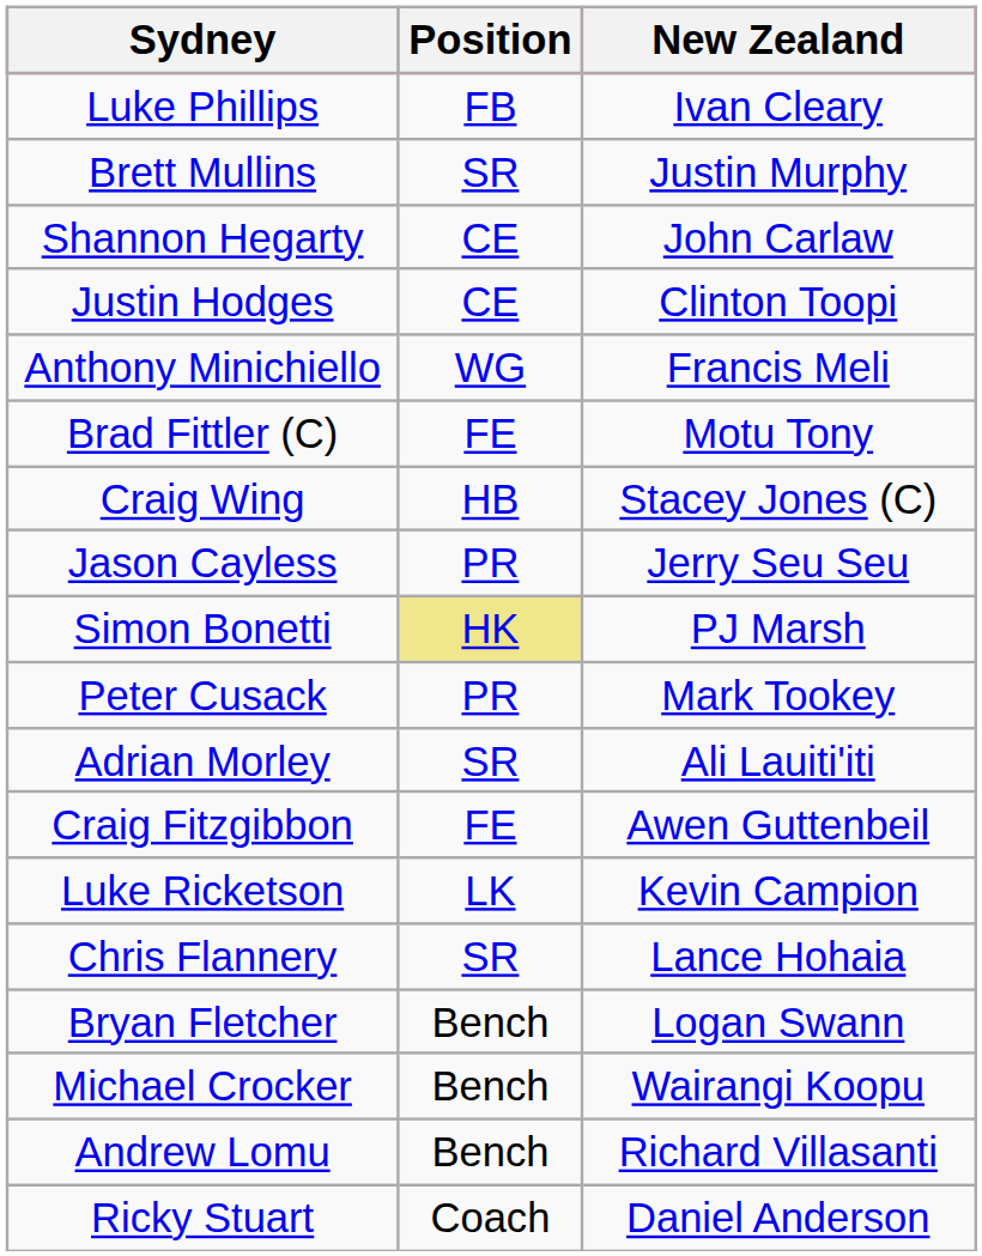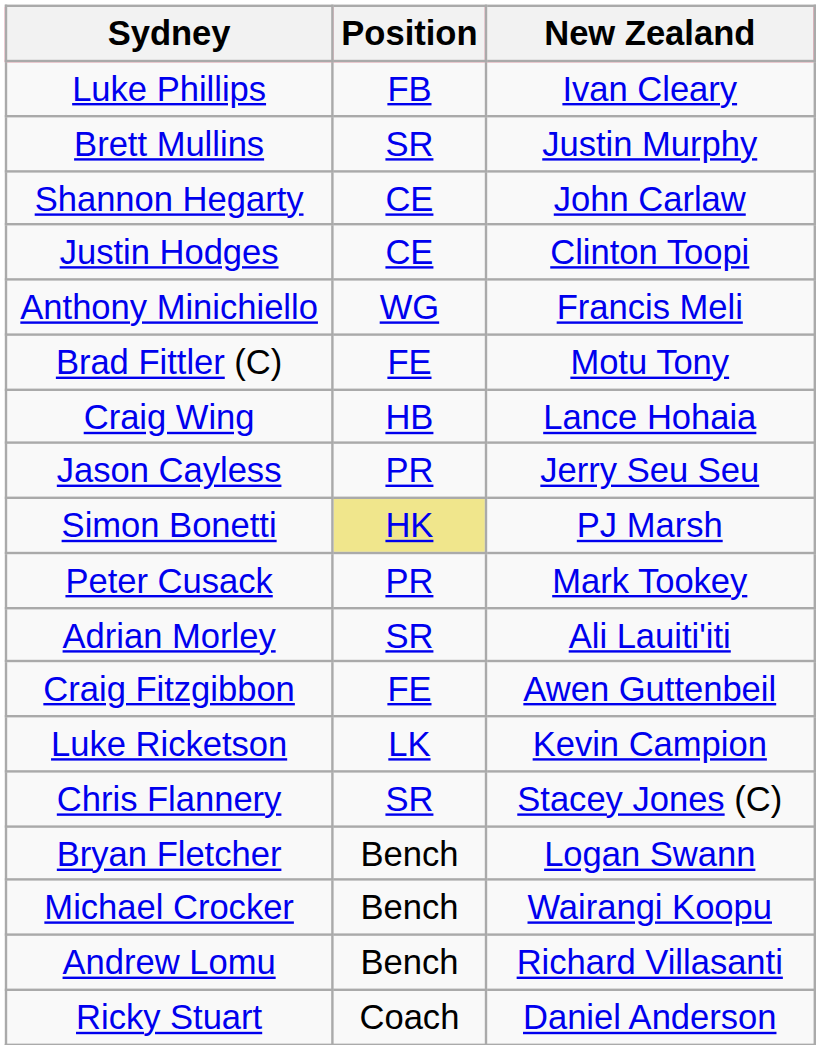Craig Wing | New Zealand: Stacey Jones (C) -> Lance Hohaia
Chris Flannery | New Zealand: Lance Hohaia -> Stacey Jones (C)
